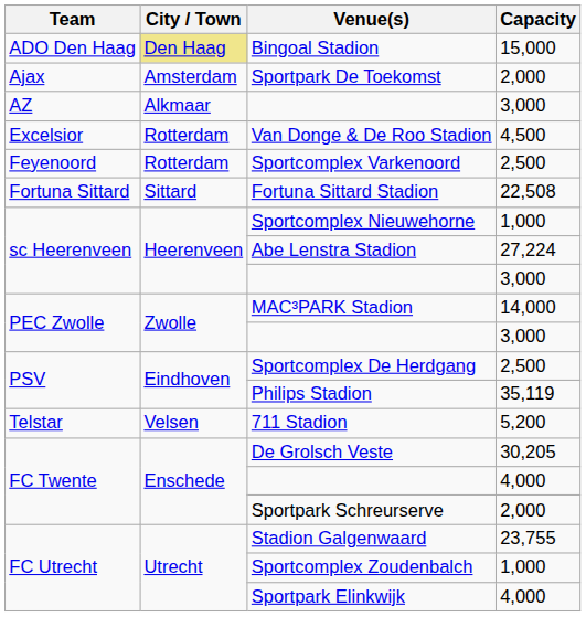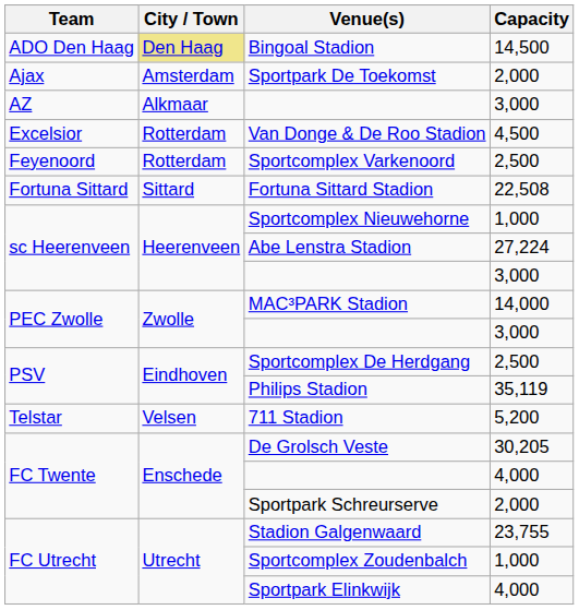Bingoal Stadion | Capacity: 15,000 -> 14,500
